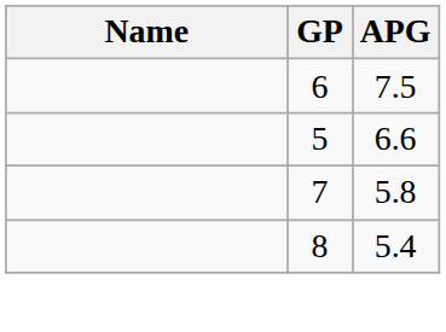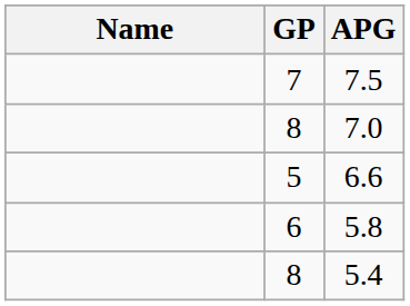7.5 | GP: 6 -> 7
+ row: 8 | 7.0
5.8 | GP: 7 -> 6
